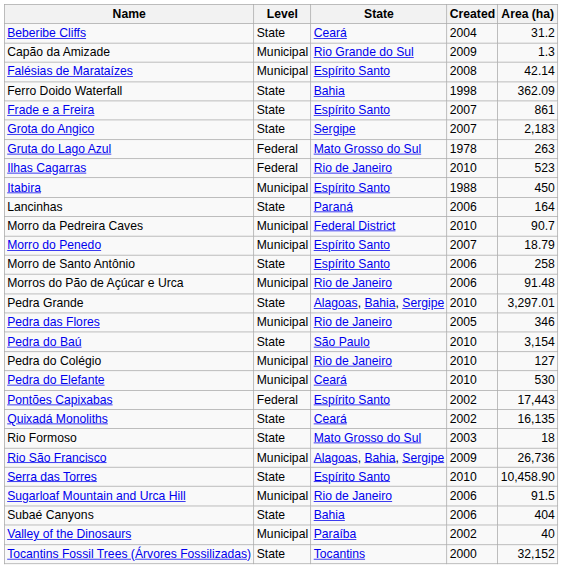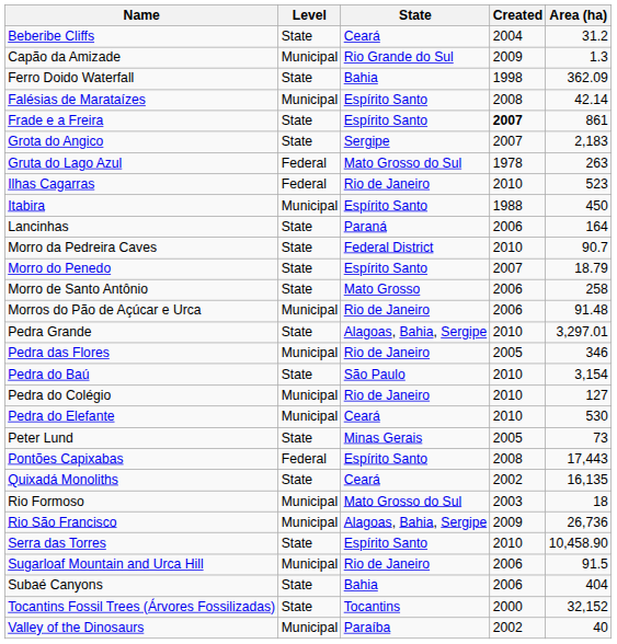rows swapped: Falésias de Marataízes <-> Ferro Doido Waterfall
Frade e a Freira | Created: normal -> bold
Morro da Pedreira Caves | Level: Municipal -> State
Morro do Penedo | Level: Municipal -> State
Morro de Santo Antônio | State: Espírito Santo -> Mato Grosso
+ row: Peter Lund | State | Minas Gerais | 2005 | 73
Pontões Capixabas | Created: 2002 -> 2008
Rio Formoso | Level: State -> Municipal
rows swapped: Tocantins Fossil Trees (Árvores Fossilizadas) <-> Valley of the Dinosaurs
